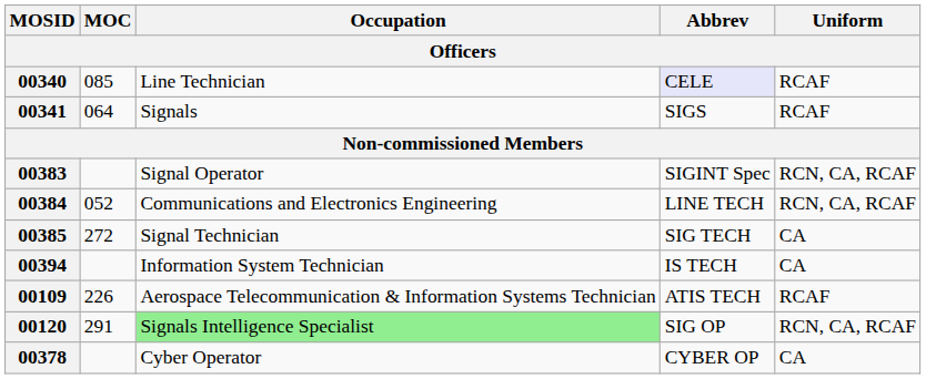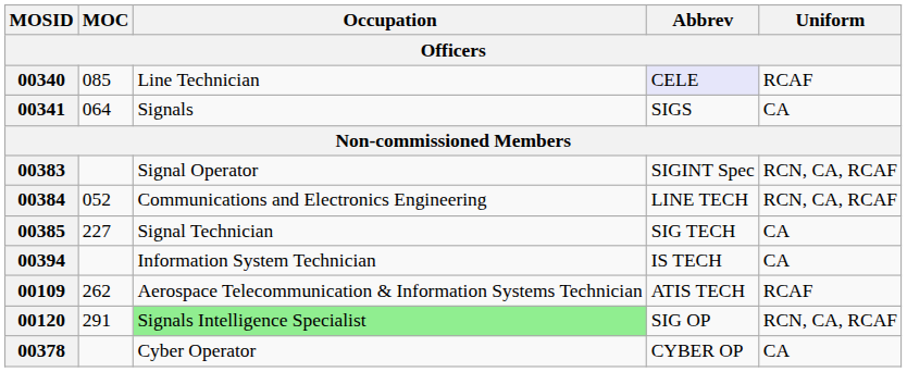00341 | Uniform: RCAF -> CA
00385 | MOC: 272 -> 227
00109 | MOC: 226 -> 262
